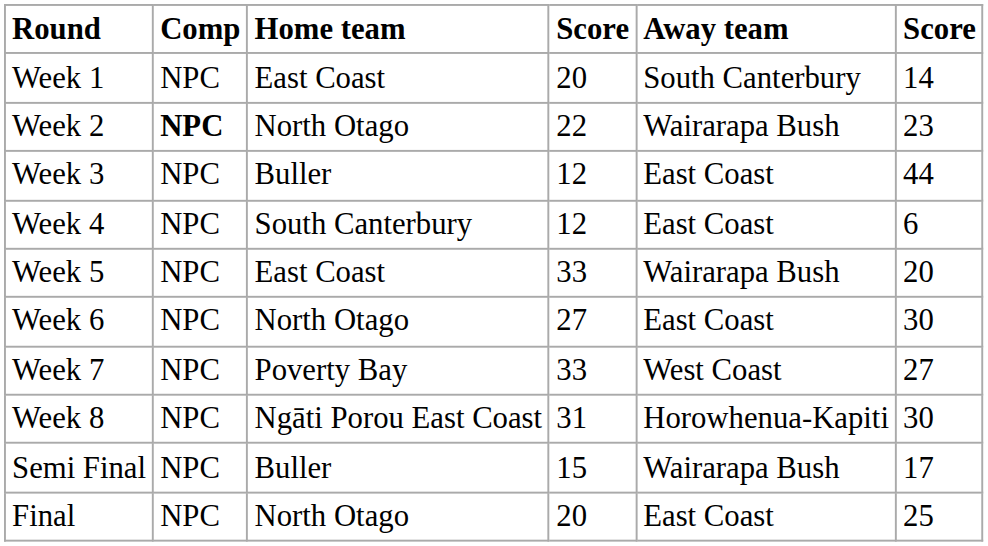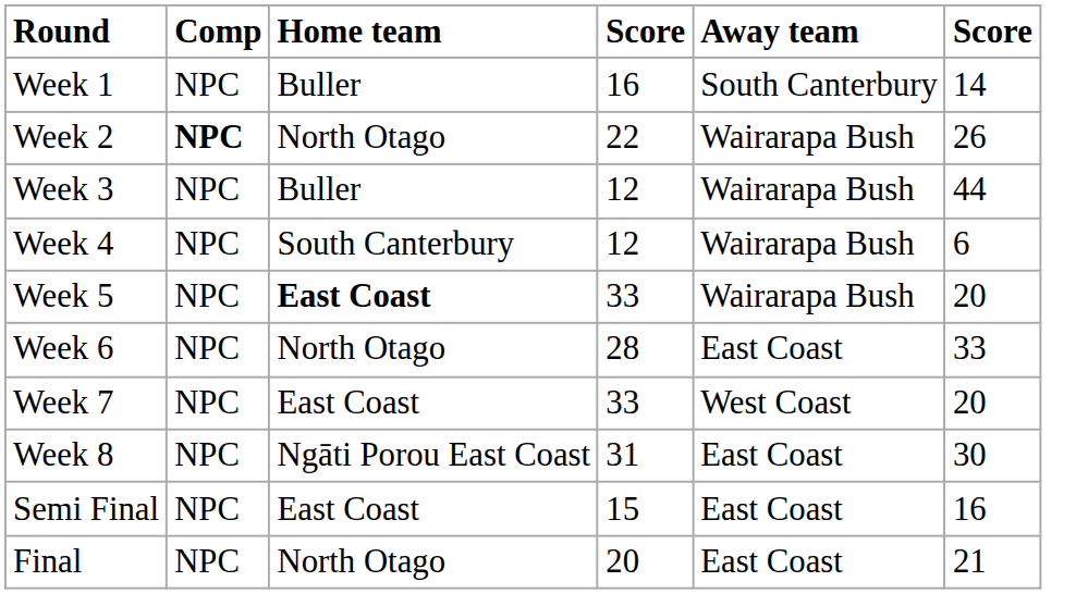Week 1 | Home team: East Coast -> Buller
Week 1 | column 4: 20 -> 16
Week 2 | column 6: 23 -> 26
Week 3 | Away team: East Coast -> Wairarapa Bush
Week 4 | Away team: East Coast -> Wairarapa Bush
Week 5 | Home team: normal -> bold
Week 6 | column 4: 27 -> 28
Week 6 | column 6: 30 -> 33
Week 7 | Home team: Poverty Bay -> East Coast
Week 7 | column 6: 27 -> 20
Week 8 | Away team: Horowhenua-Kapiti -> East Coast
Semi Final | Home team: Buller -> East Coast
Semi Final | Away team: Wairarapa Bush -> East Coast
Semi Final | column 6: 17 -> 16
Final | column 6: 25 -> 21
